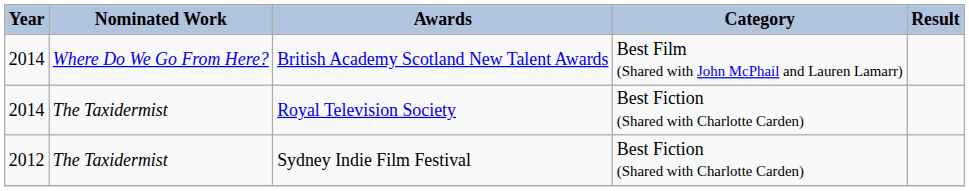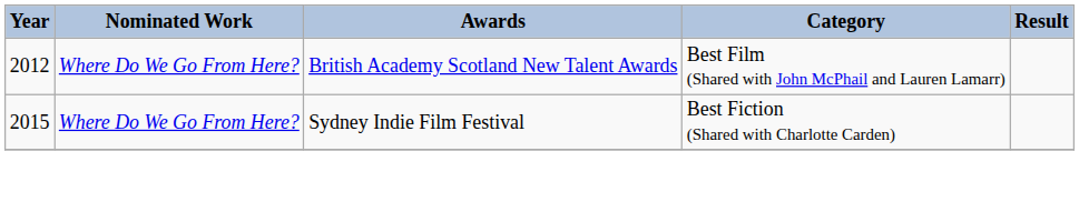British Academy Scotland New Talent Awards | Year: 2014 -> 2012
- row: 2014 | The Taxidermist | Royal Television Society | Best Fiction (Shared with Charlotte Carden)
Sydney Indie Film Festival | Year: 2012 -> 2015
Sydney Indie Film Festival | Nominated Work: The Taxidermist -> Where Do We Go From Here?
